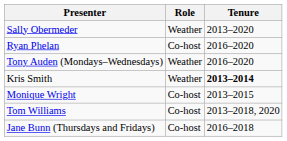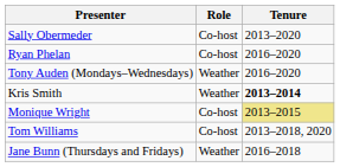Sally Obermeder | Role: Weather -> Co-host
Monique Wright | Tenure: no background -> khaki background
Jane Bunn (Thursdays and Fridays) | Role: Co-host -> Weather
